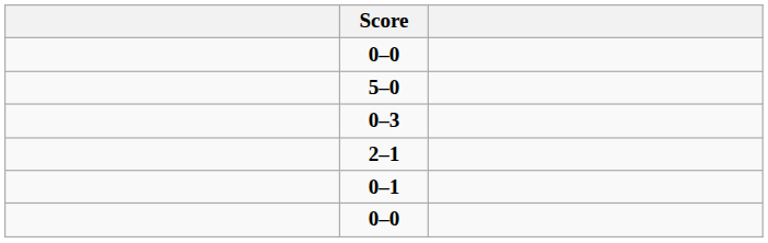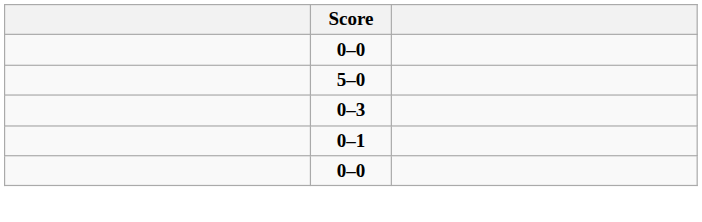- row: 2–1
